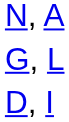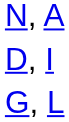rows swapped: G, L <-> D, I
